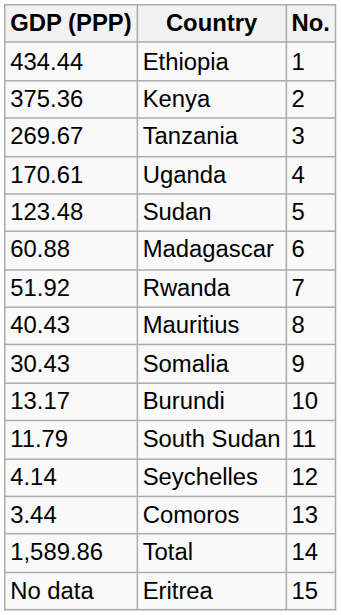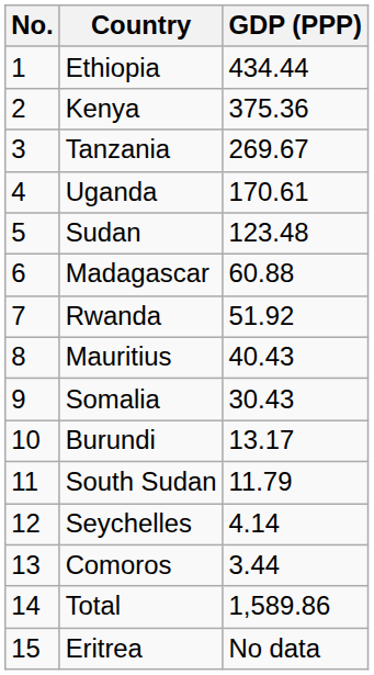columns swapped: No. <-> GDP (PPP)
